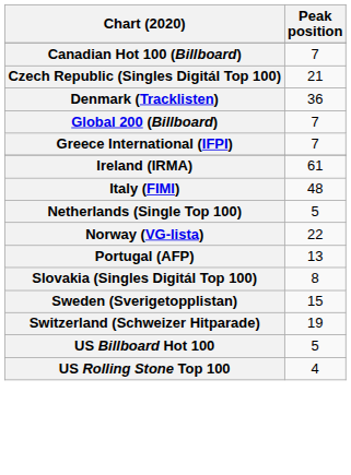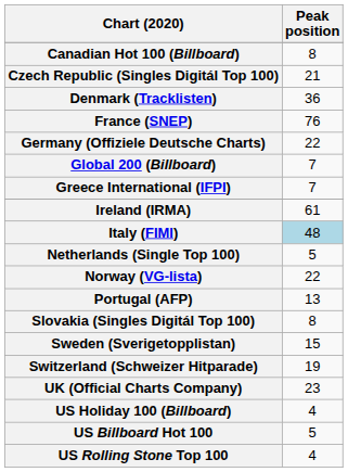Canadian Hot 100 (Billboard) | Peak position: 7 -> 8
+ row: France (SNEP) | 76
+ row: Germany (Offiziele Deutsche Charts) | 22
Italy (FIMI) | Peak position: no background -> lightblue background
+ row: UK (Official Charts Company) | 23
+ row: US Holiday 100 (Billboard) | 4
